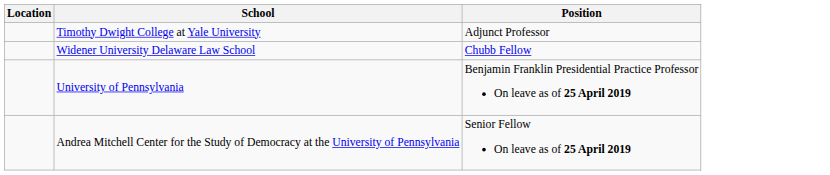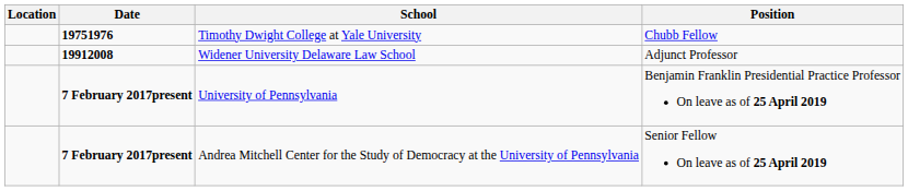+ column: Date | 19751976 | 19912008 | 7 February 2017present | 7 February 2017present
Timothy Dwight College at Yale University | Position: Adjunct Professor -> Chubb Fellow
Widener University Delaware Law School | Position: Chubb Fellow -> Adjunct Professor
